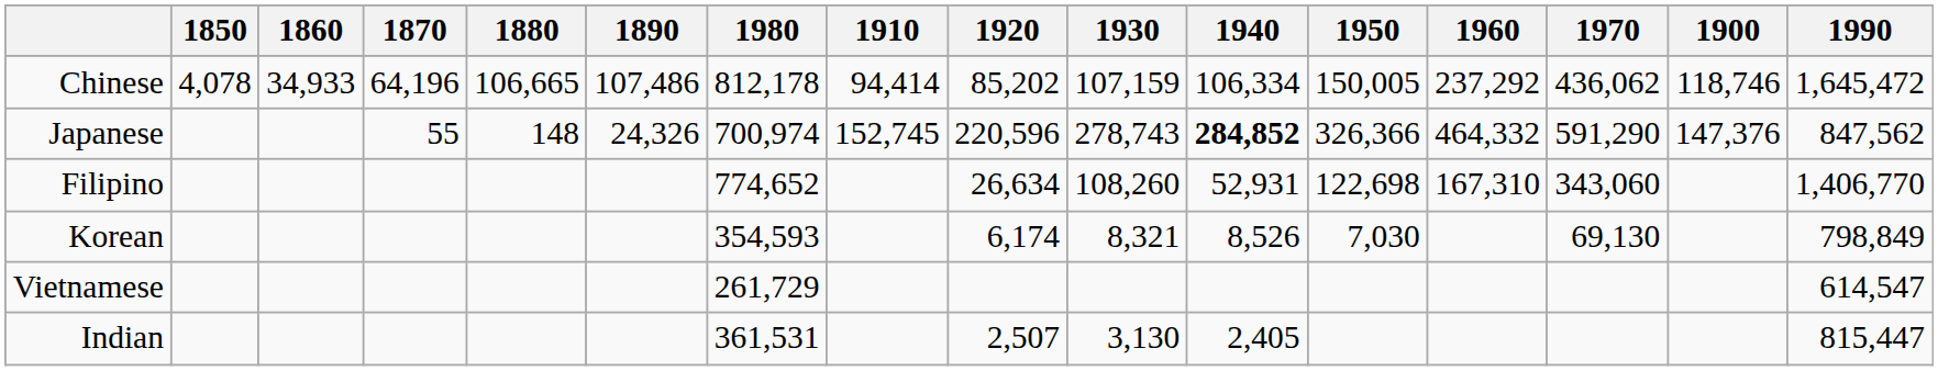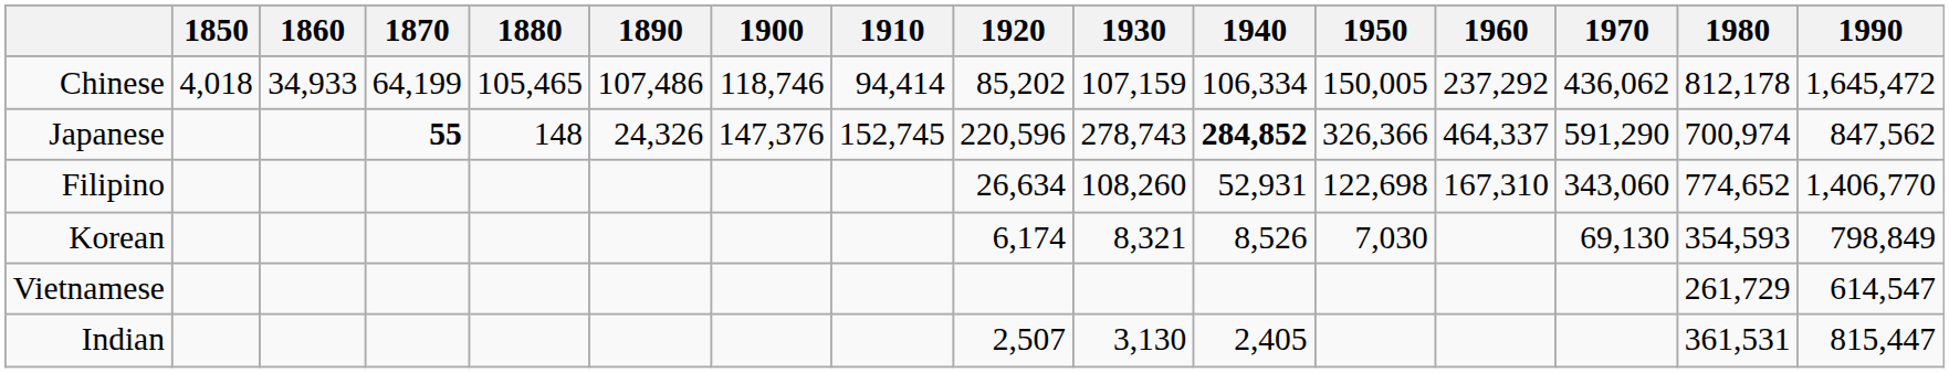columns swapped: 1900 <-> 1980
Chinese | 1850: 4,078 -> 4,018
Chinese | 1870: 64,196 -> 64,199
Chinese | 1880: 106,665 -> 105,465
Japanese | 1870: normal -> bold
Japanese | 1960: 464,332 -> 464,337
